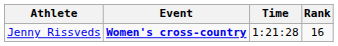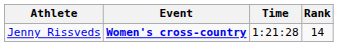Jenny Rissveds | Rank: 16 -> 14
